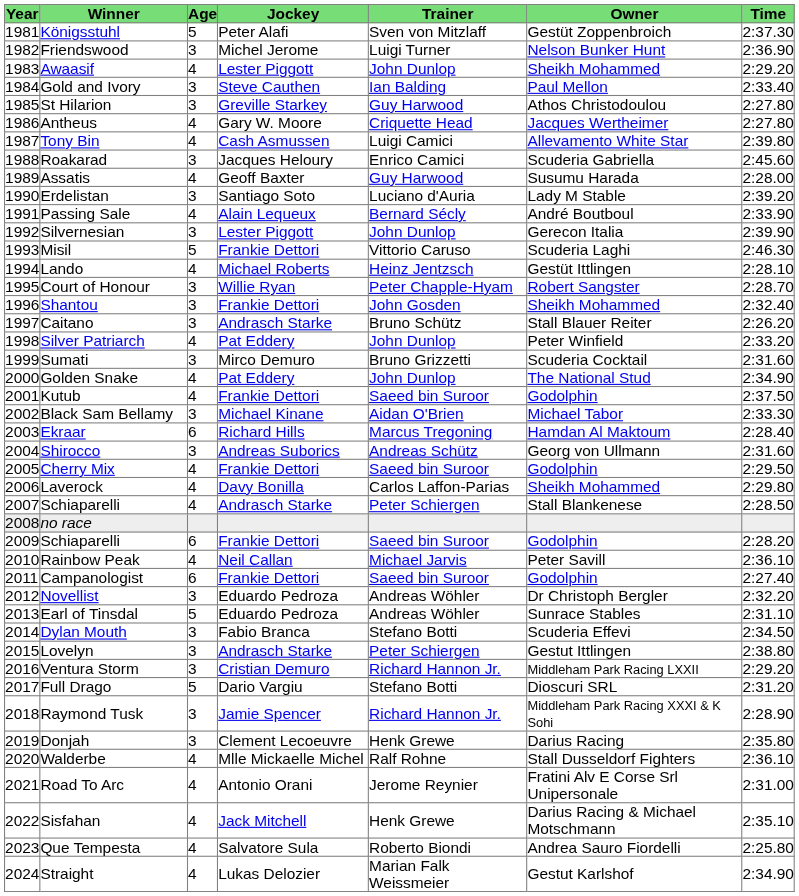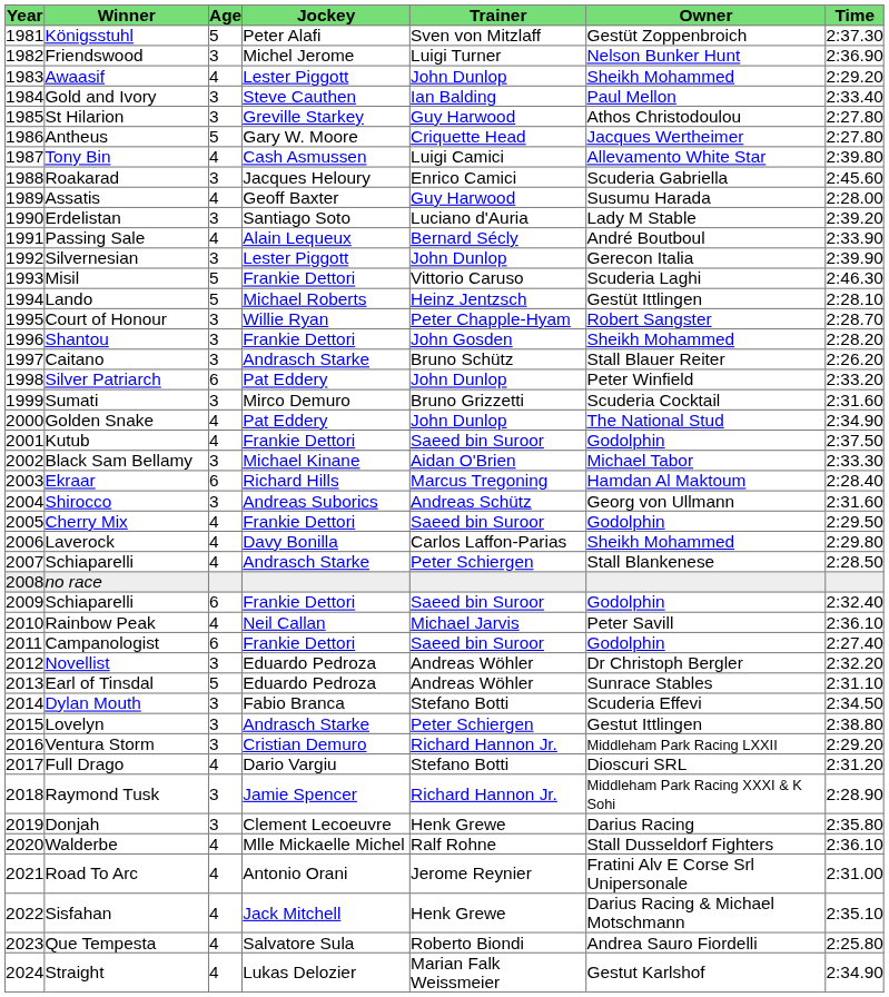Antheus | Age: 4 -> 5
Lando | Age: 4 -> 5
Shantou | Time: 2:32.40 -> 2:28.20
Silver Patriarch | Age: 4 -> 6
2009 / Schiaparelli | Time: 2:28.20 -> 2:32.40
Full Drago | Age: 5 -> 4
